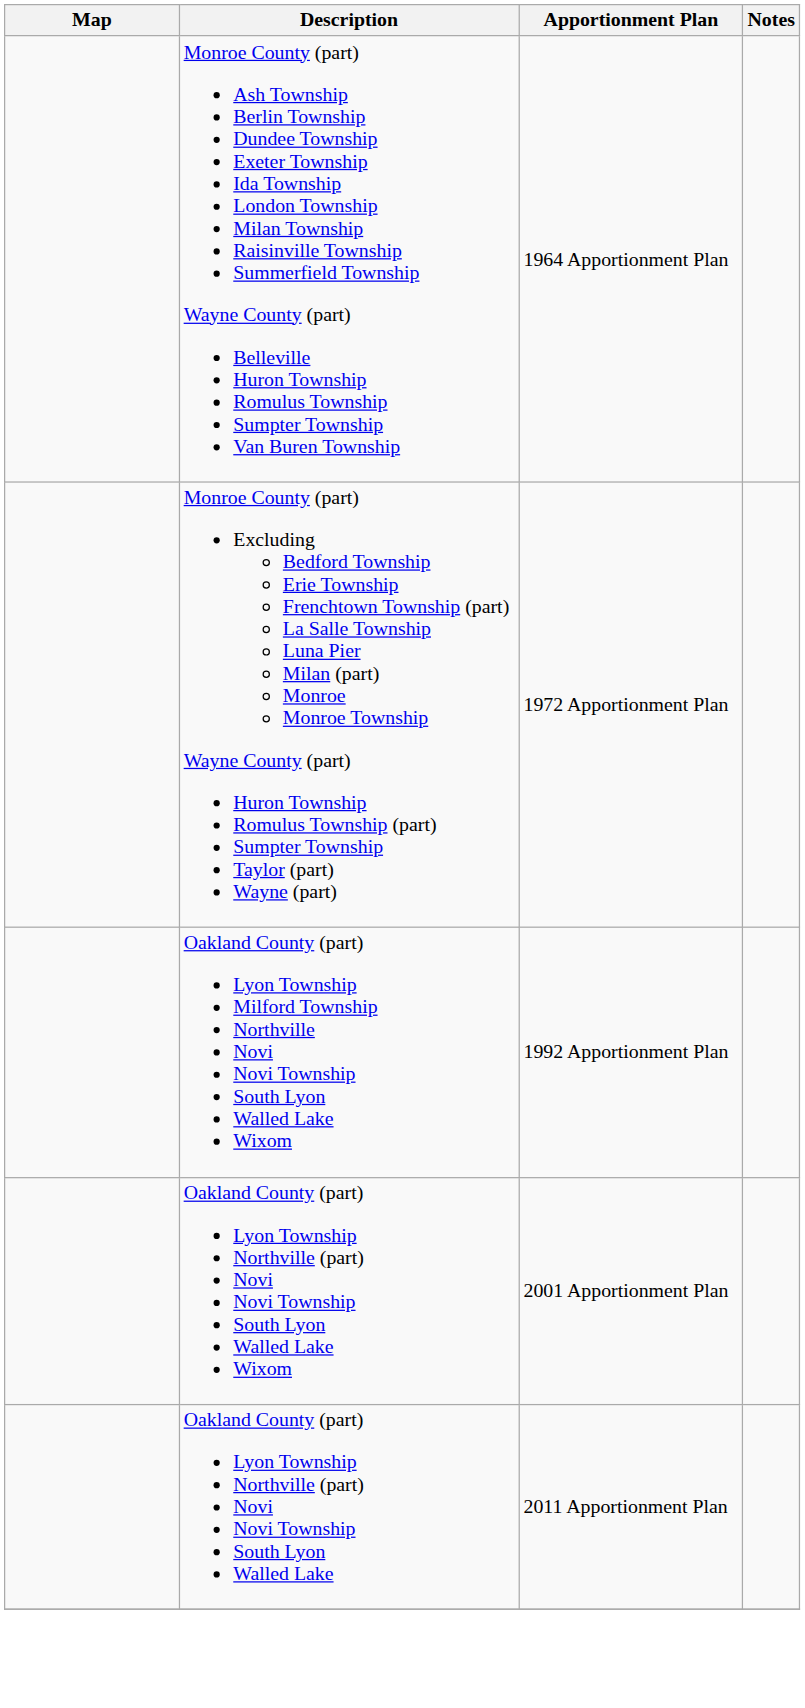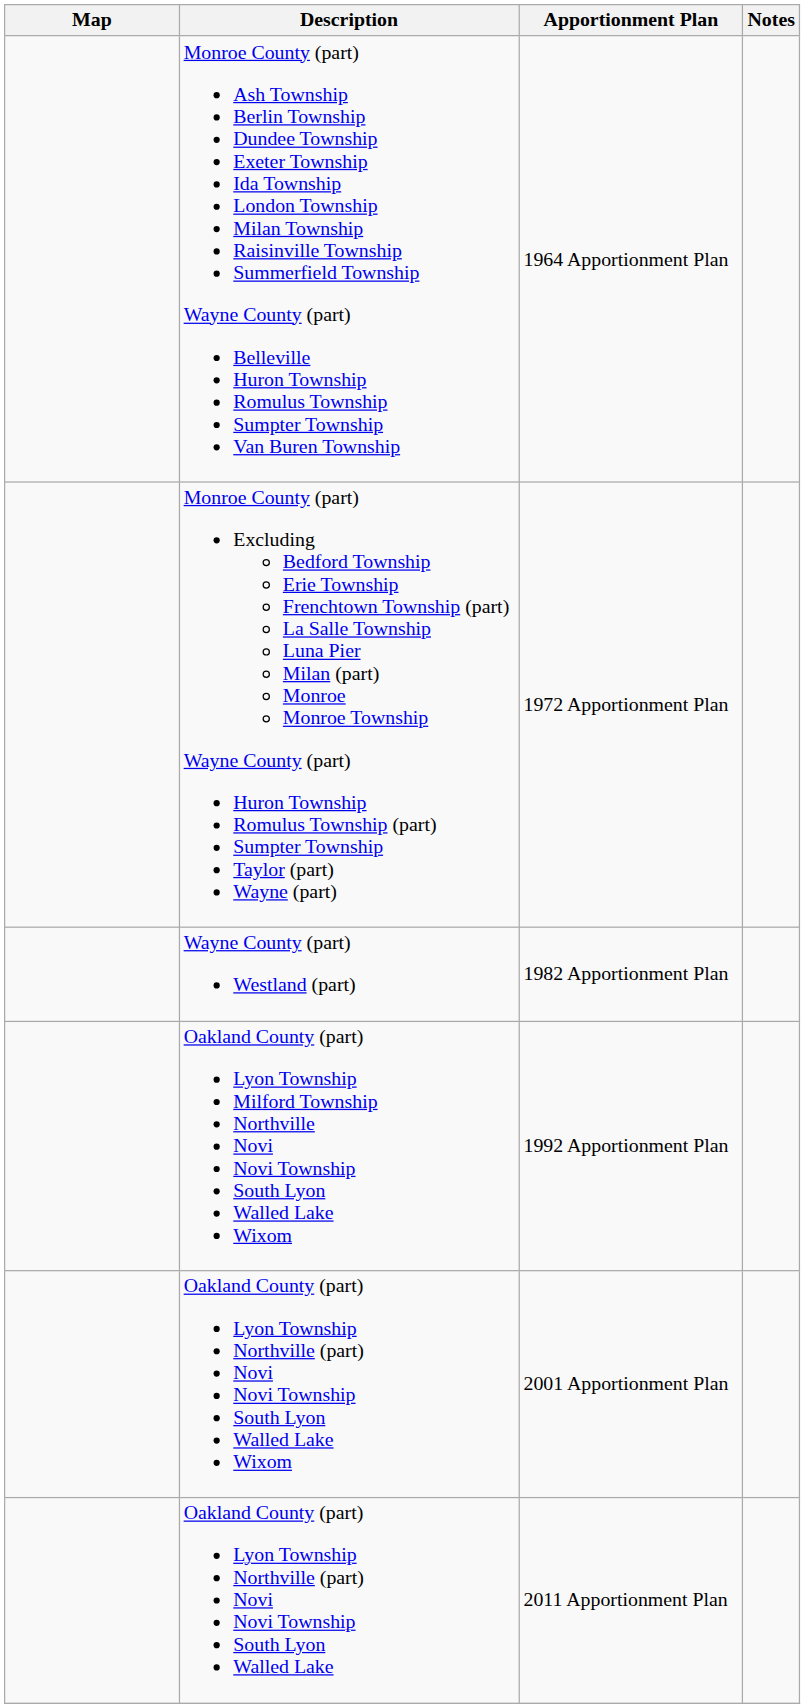+ row: Wayne County (part) Westland (part) | 1982 Apportionment Plan
